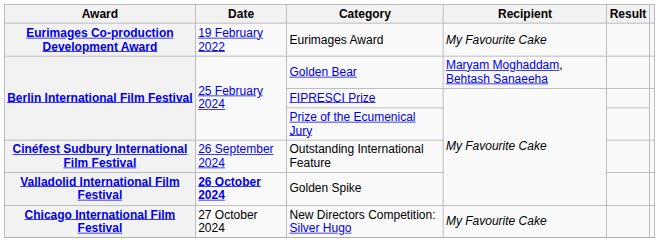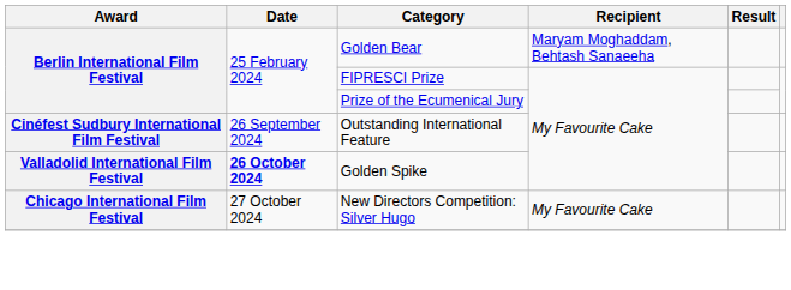- row: Eurimages Co-production Development Award | 19 February 2022 | Eurimages Award | My Favourite Cake
